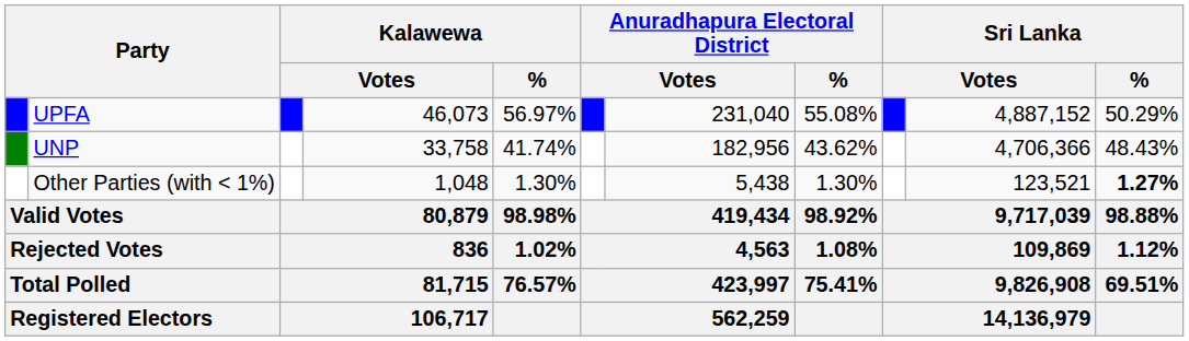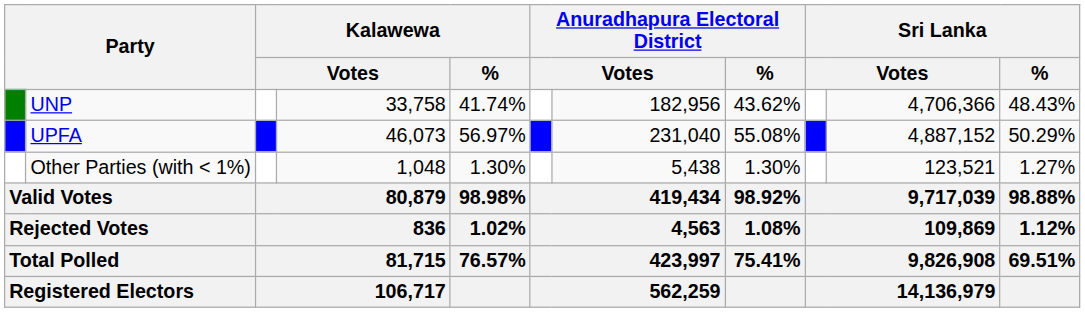rows swapped: UPFA <-> UNP
Other Parties (with < 1%) | Sri Lanka / %: bold -> normal
